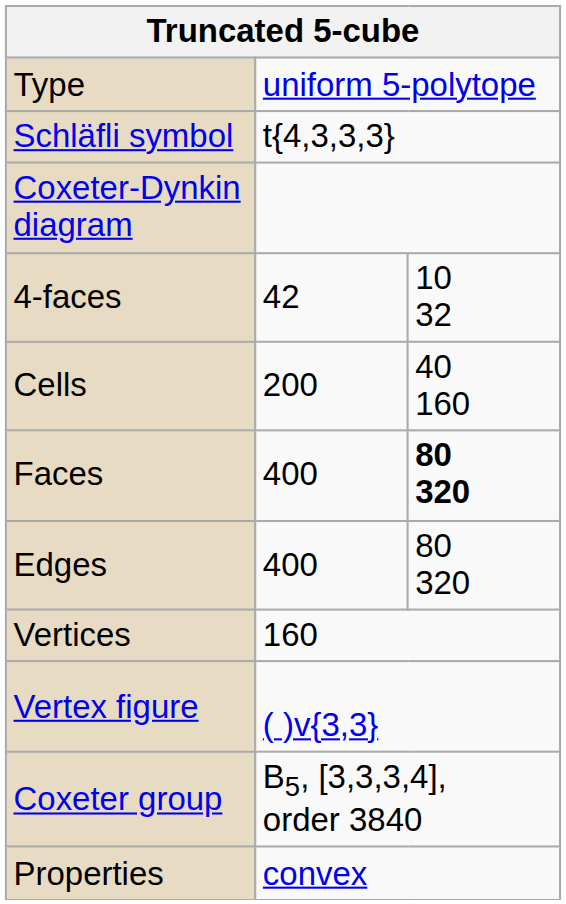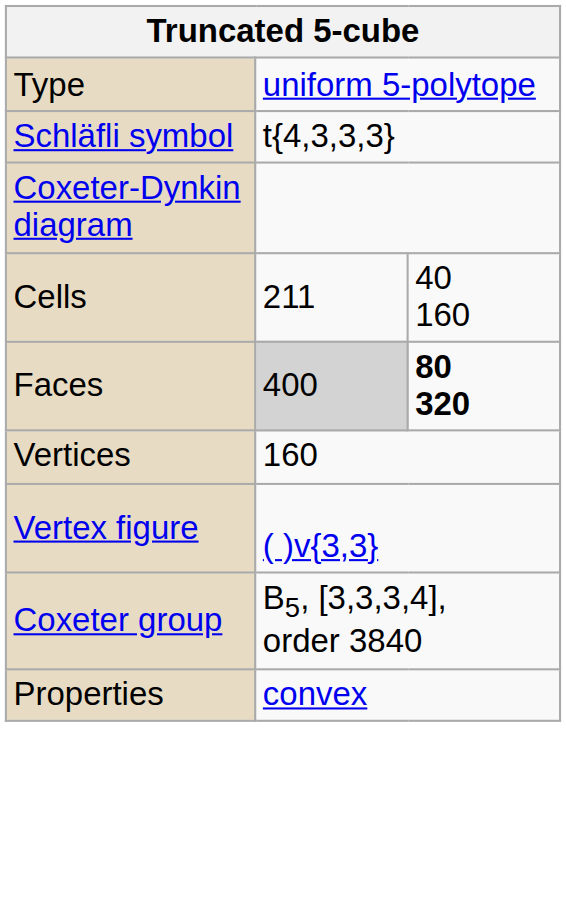- row: 4-faces | 42 | 10 32
Cells | column 2: 200 -> 211
Faces | column 2: no background -> lightgrey background
- row: Edges | 400 | 80 320
